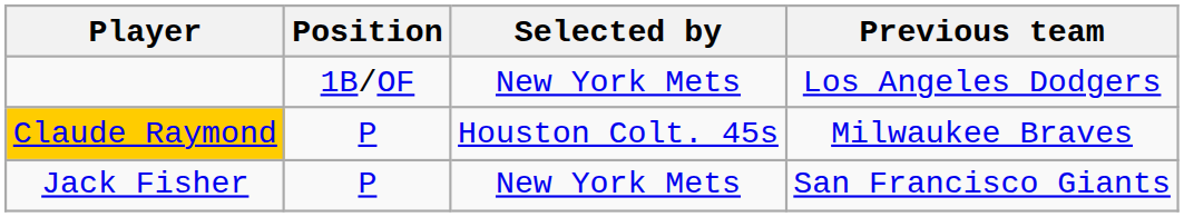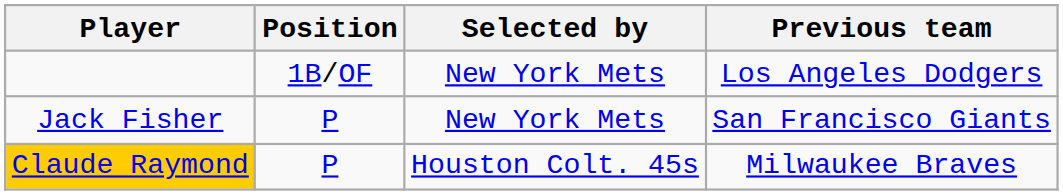rows swapped: Claude Raymond <-> Jack Fisher
